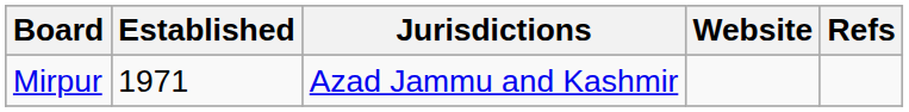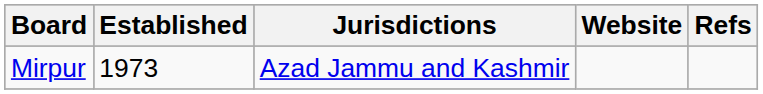Mirpur | Established: 1971 -> 1973
